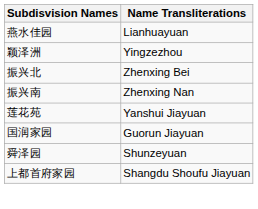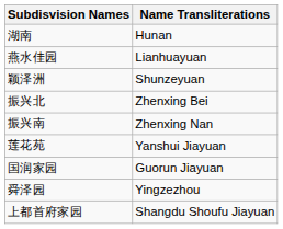+ row: 湖南 | Hunan
颖泽洲 | Name Transliterations: Yingzezhou -> Shunzeyuan
舜泽园 | Name Transliterations: Shunzeyuan -> Yingzezhou
